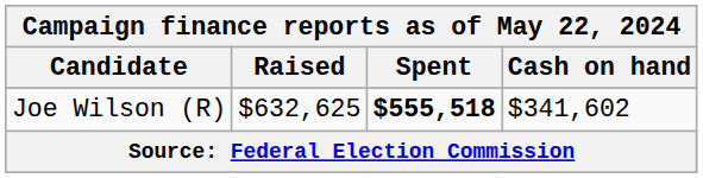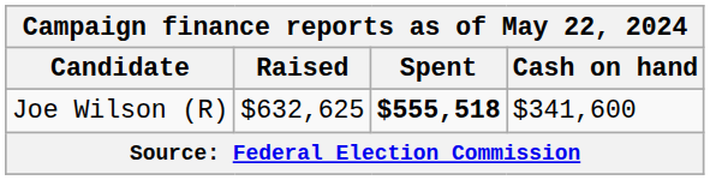Joe Wilson (R) | Cash on hand: $341,602 -> $341,600
